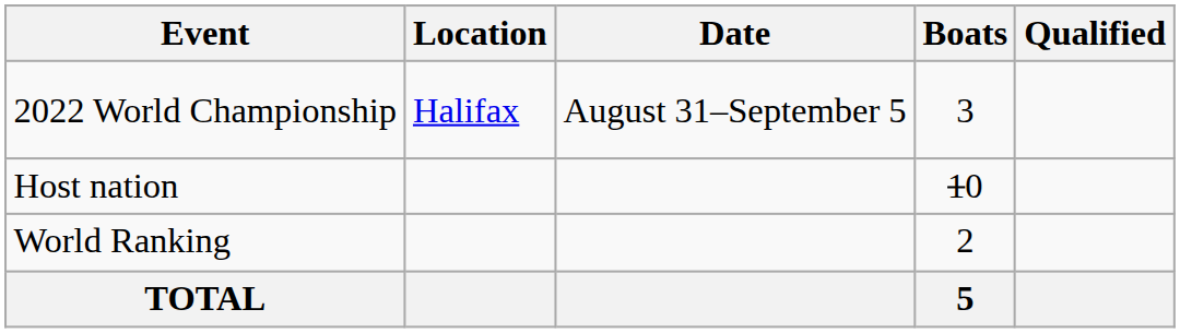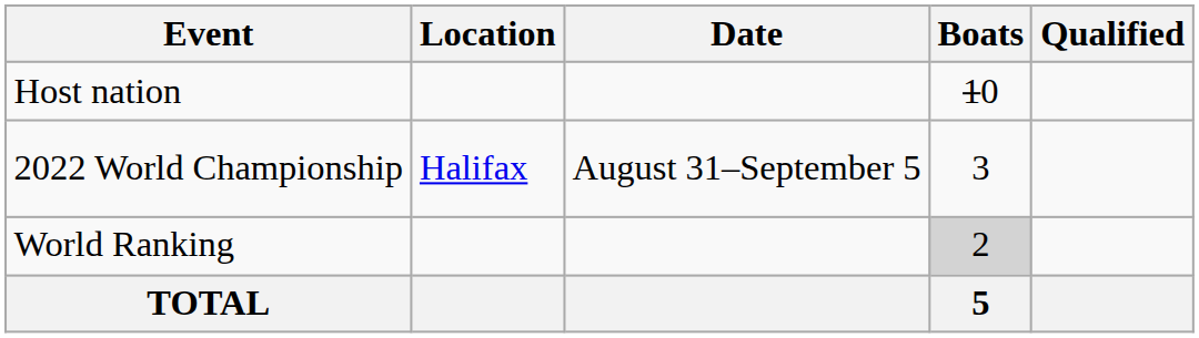rows swapped: Host nation <-> 2022 World Championship
World Ranking | Boats: no background -> lightgrey background
